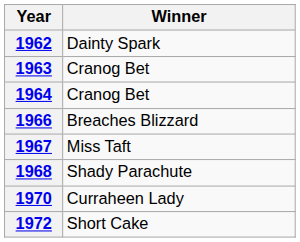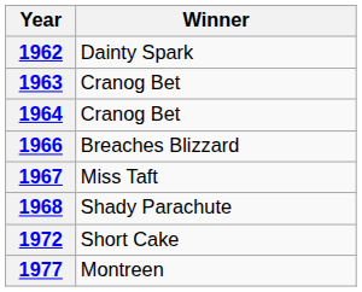- row: 1970 | Curraheen Lady
+ row: 1977 | Montreen
